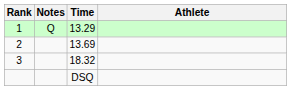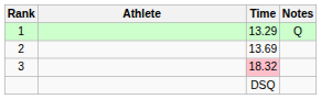columns swapped: Athlete <-> Notes
3 | Time: no background -> pink background
